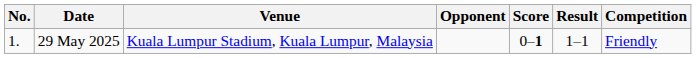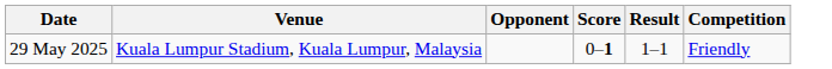- column: No. | 1.
